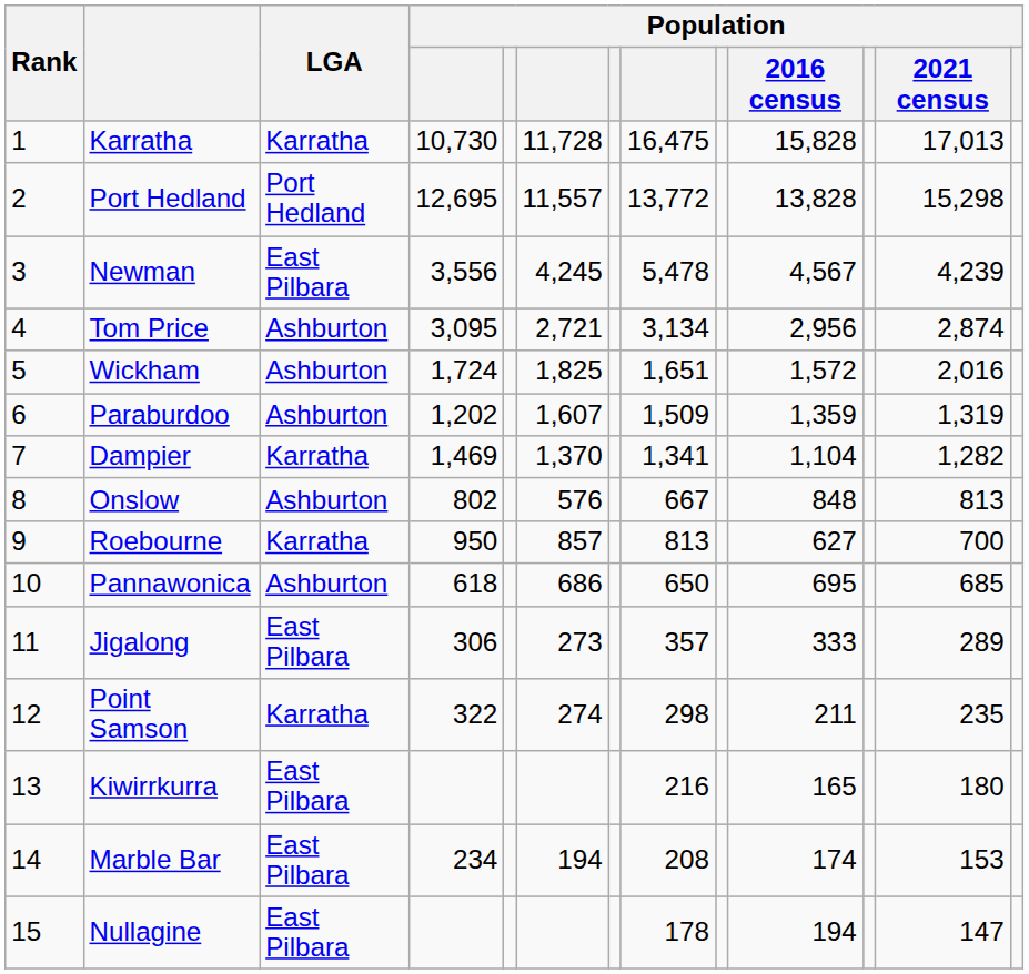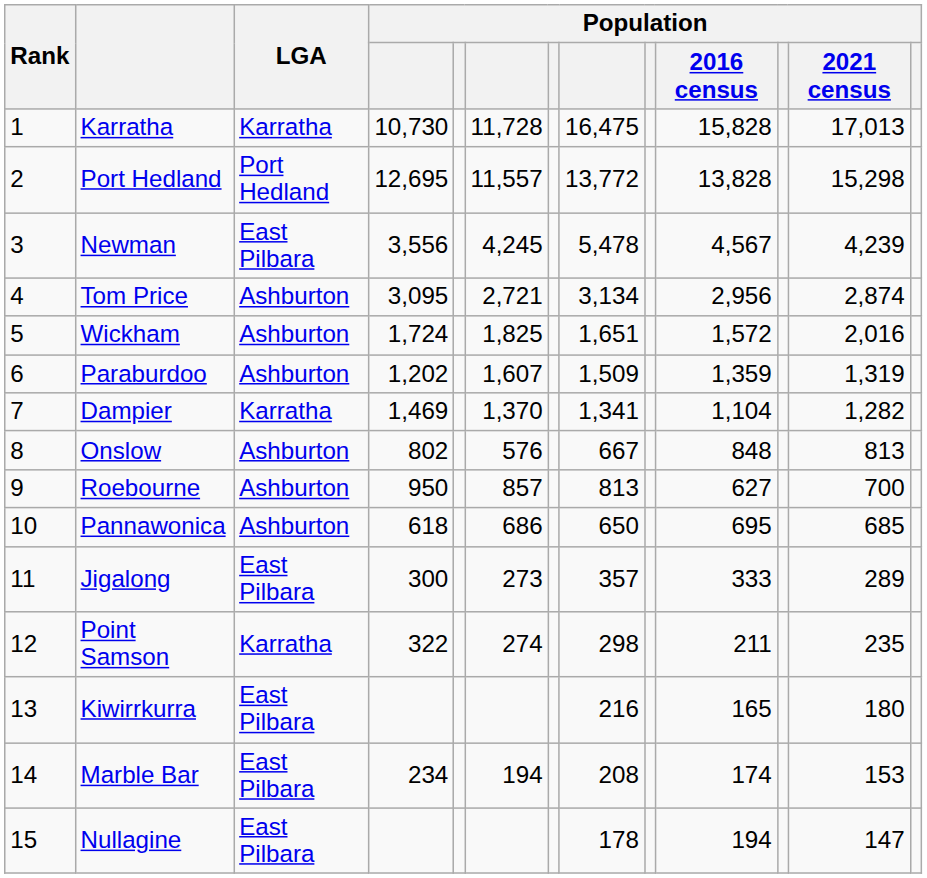Roebourne | LGA: Karratha -> Ashburton
Jigalong | column 4: 306 -> 300
